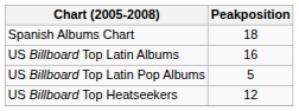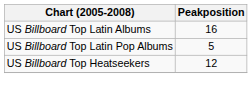- row: Spanish Albums Chart | 18
